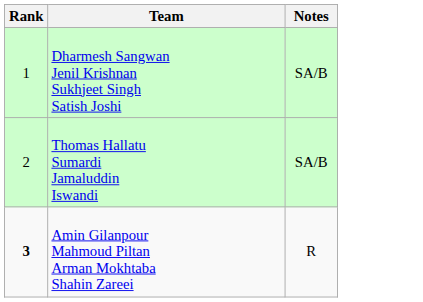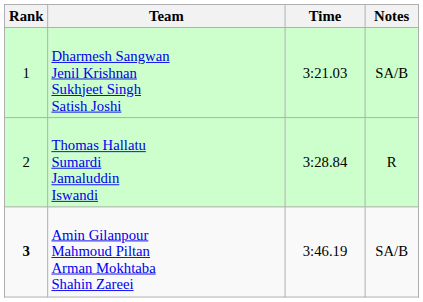+ column: Time | 3:21.03 | 3:28.84 | 3:46.19
Thomas Hallatu Sumardi Jamaluddin Iswandi | Notes: SA/B -> R
Amin Gilanpour Mahmoud Piltan Arman Mokhtaba Shahin Zareei | Notes: R -> SA/B
